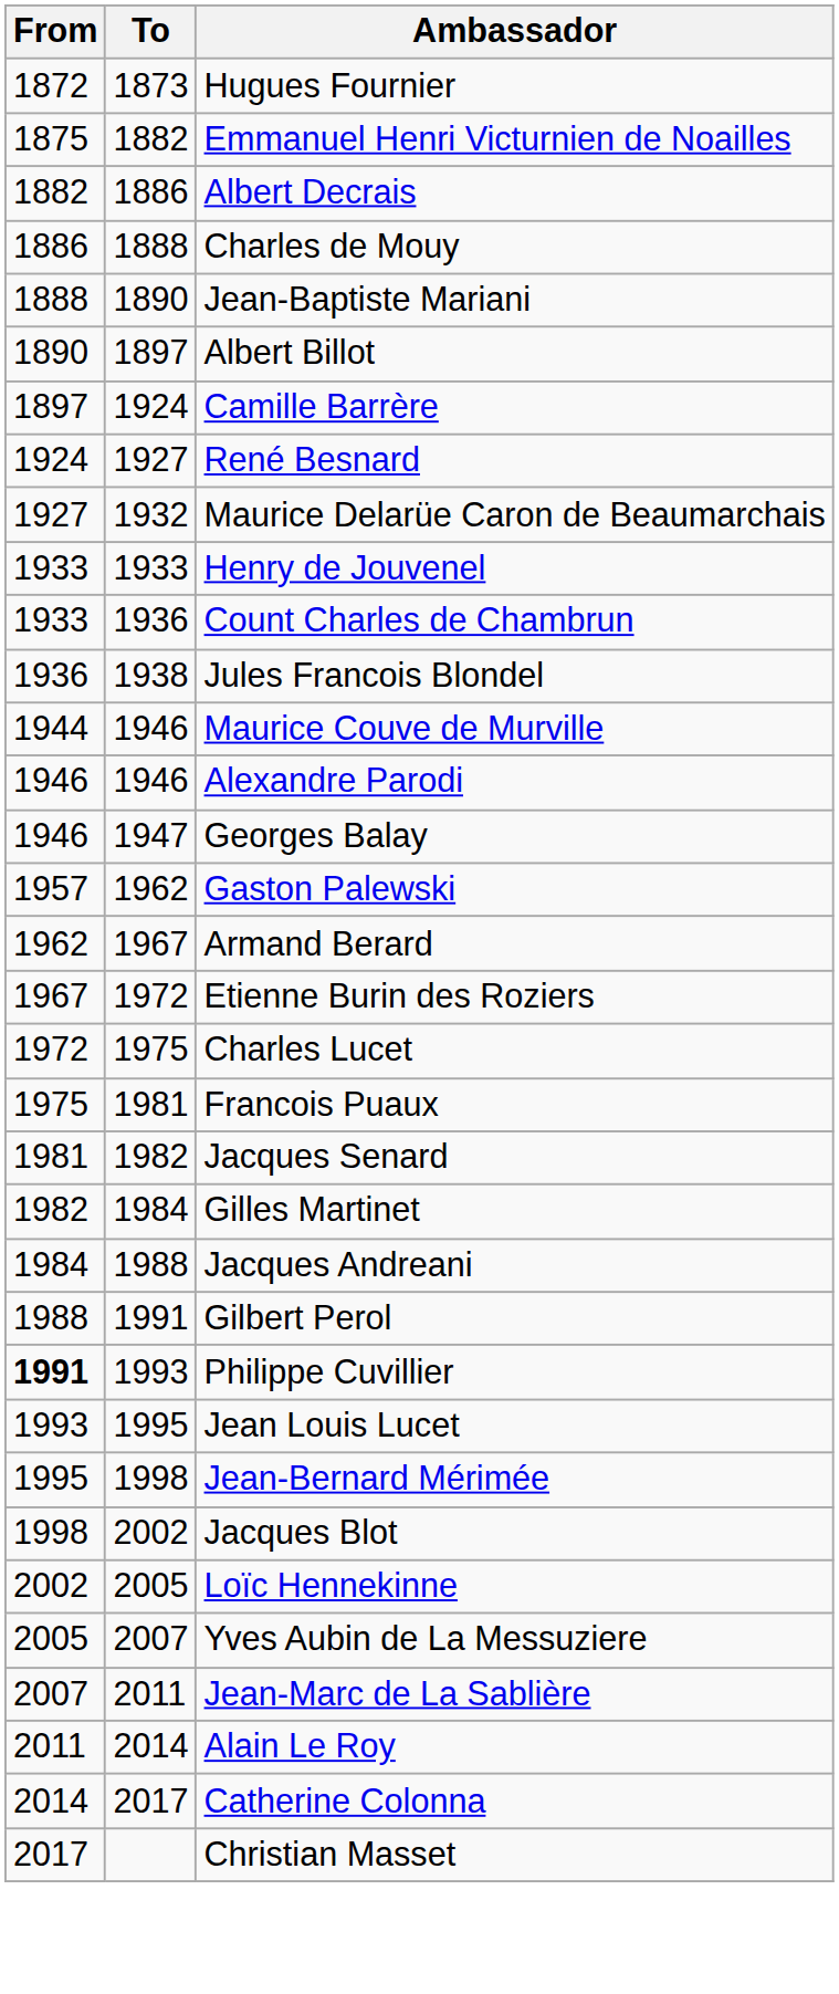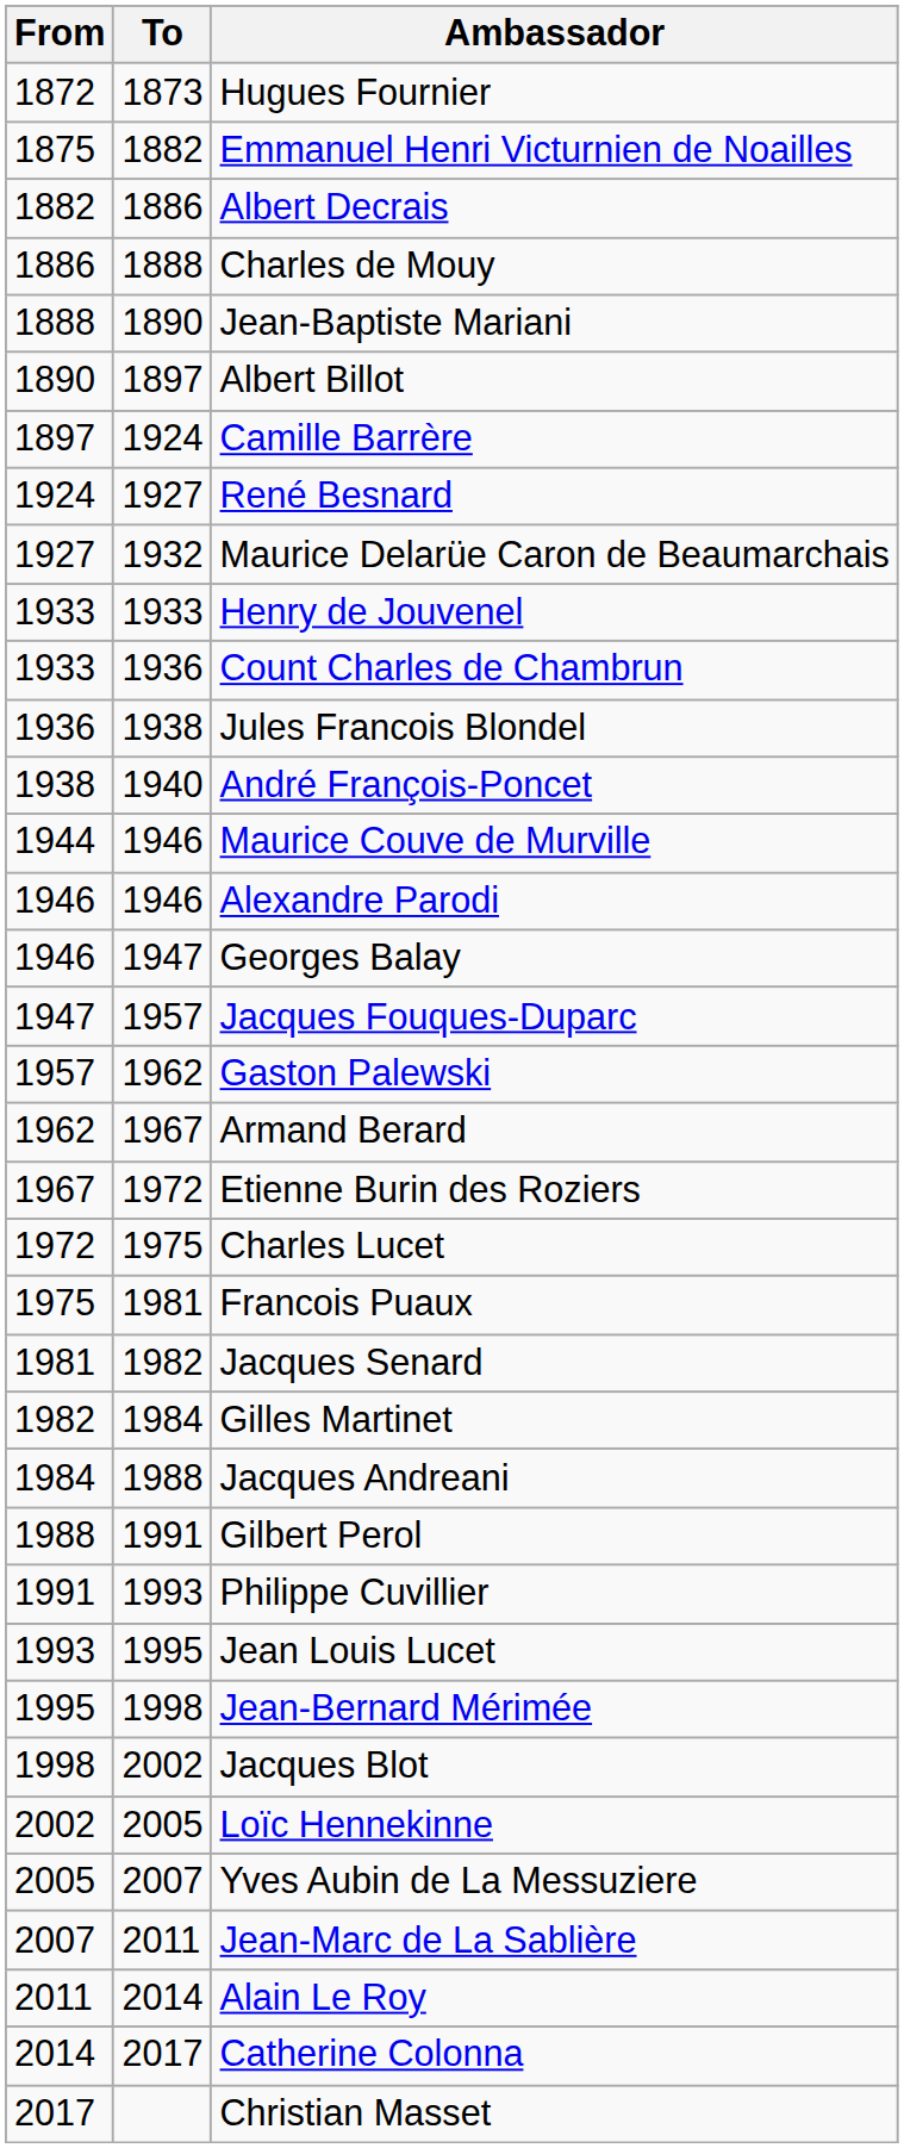+ row: 1938 | 1940 | André François-Poncet
+ row: 1947 | 1957 | Jacques Fouques-Duparc
Philippe Cuvillier | From: bold -> normal
